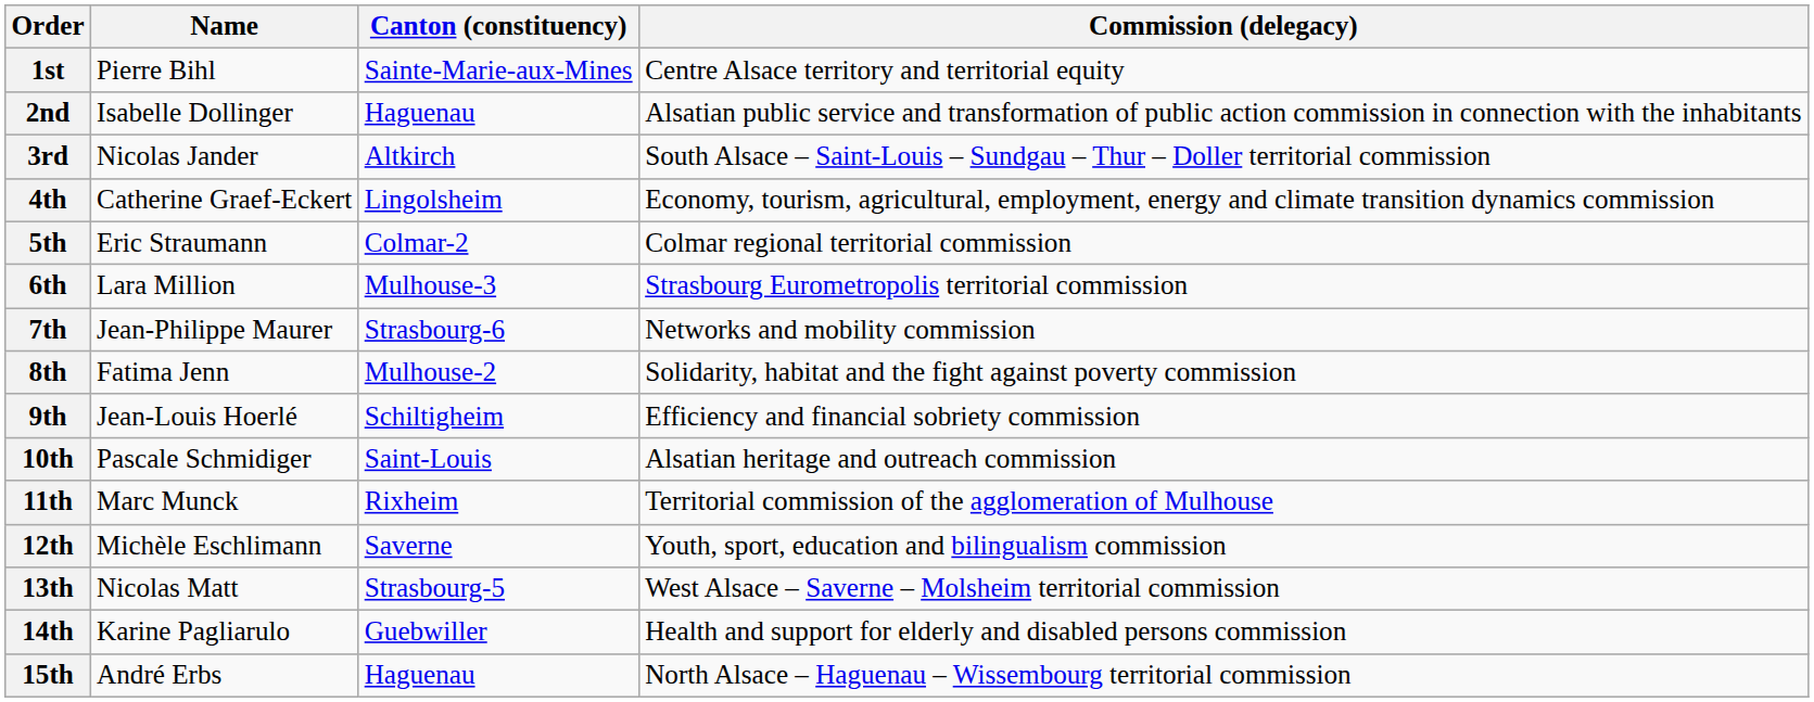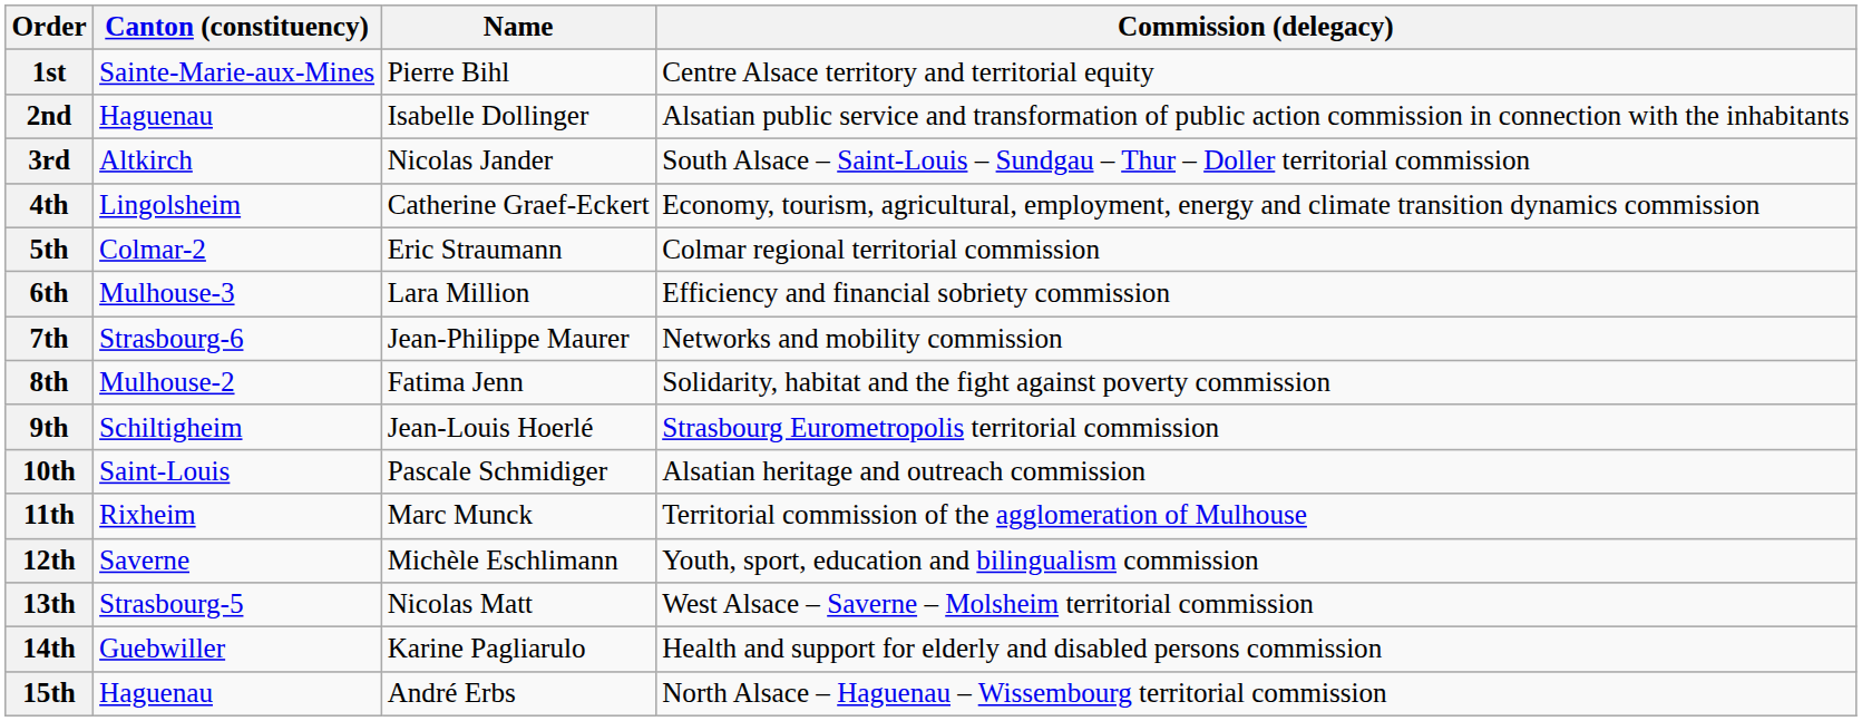columns swapped: Name <-> Canton (constituency)
6th | Commission (delegacy): Strasbourg Eurometropolis territorial commission -> Efficiency and financial sobriety commission
9th | Commission (delegacy): Efficiency and financial sobriety commission -> Strasbourg Eurometropolis territorial commission
